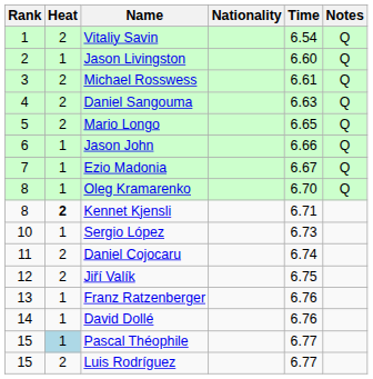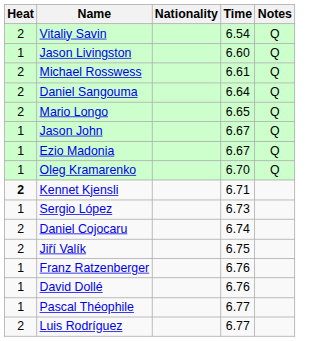- column: Rank | 1 | 2 | 3 | 4 | 5 | 6 | 7 | 8 | 8 | 10 | 11 | 12 | 13 | 14 | 15 | 15
Daniel Sangouma | Time: 6.63 -> 6.64
Jason John | Time: 6.66 -> 6.67
Pascal Théophile | Heat: lightblue background -> no background
